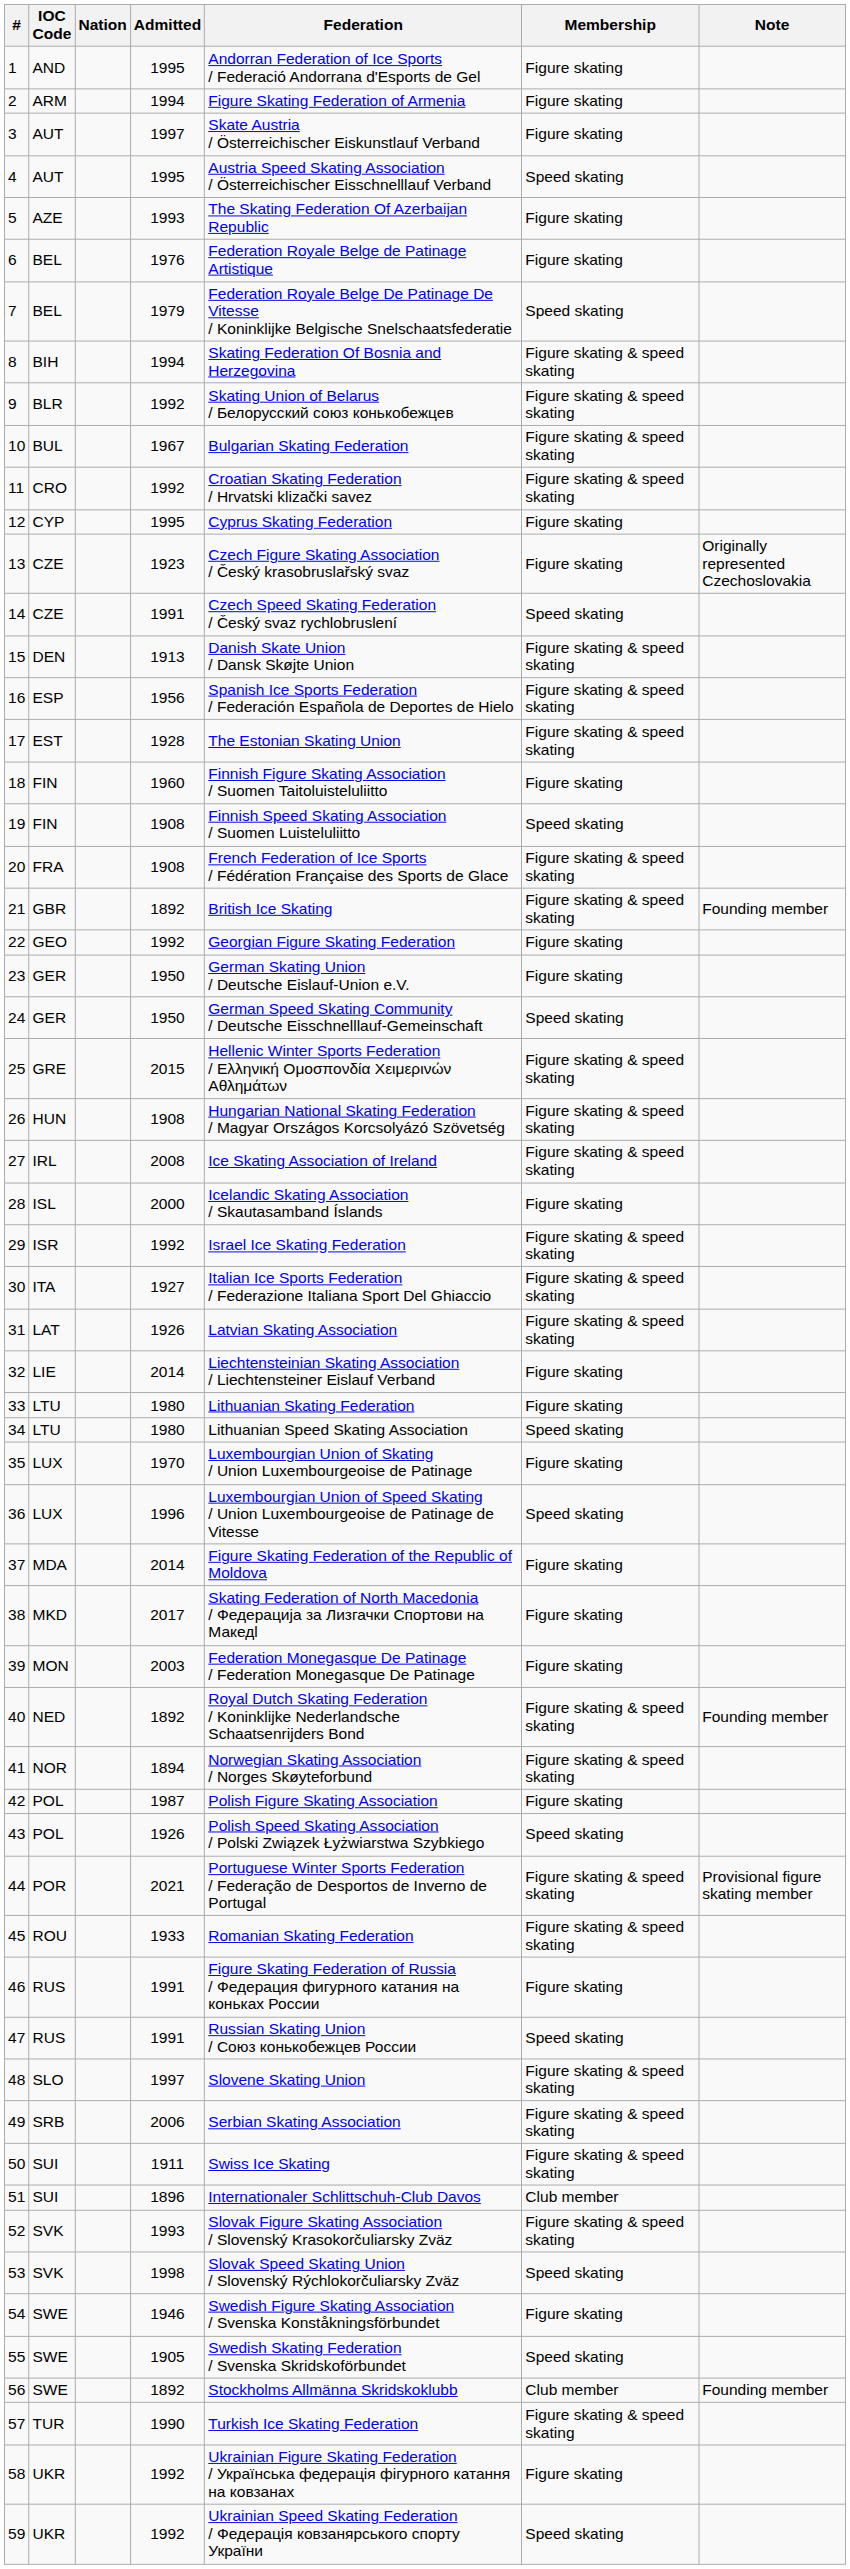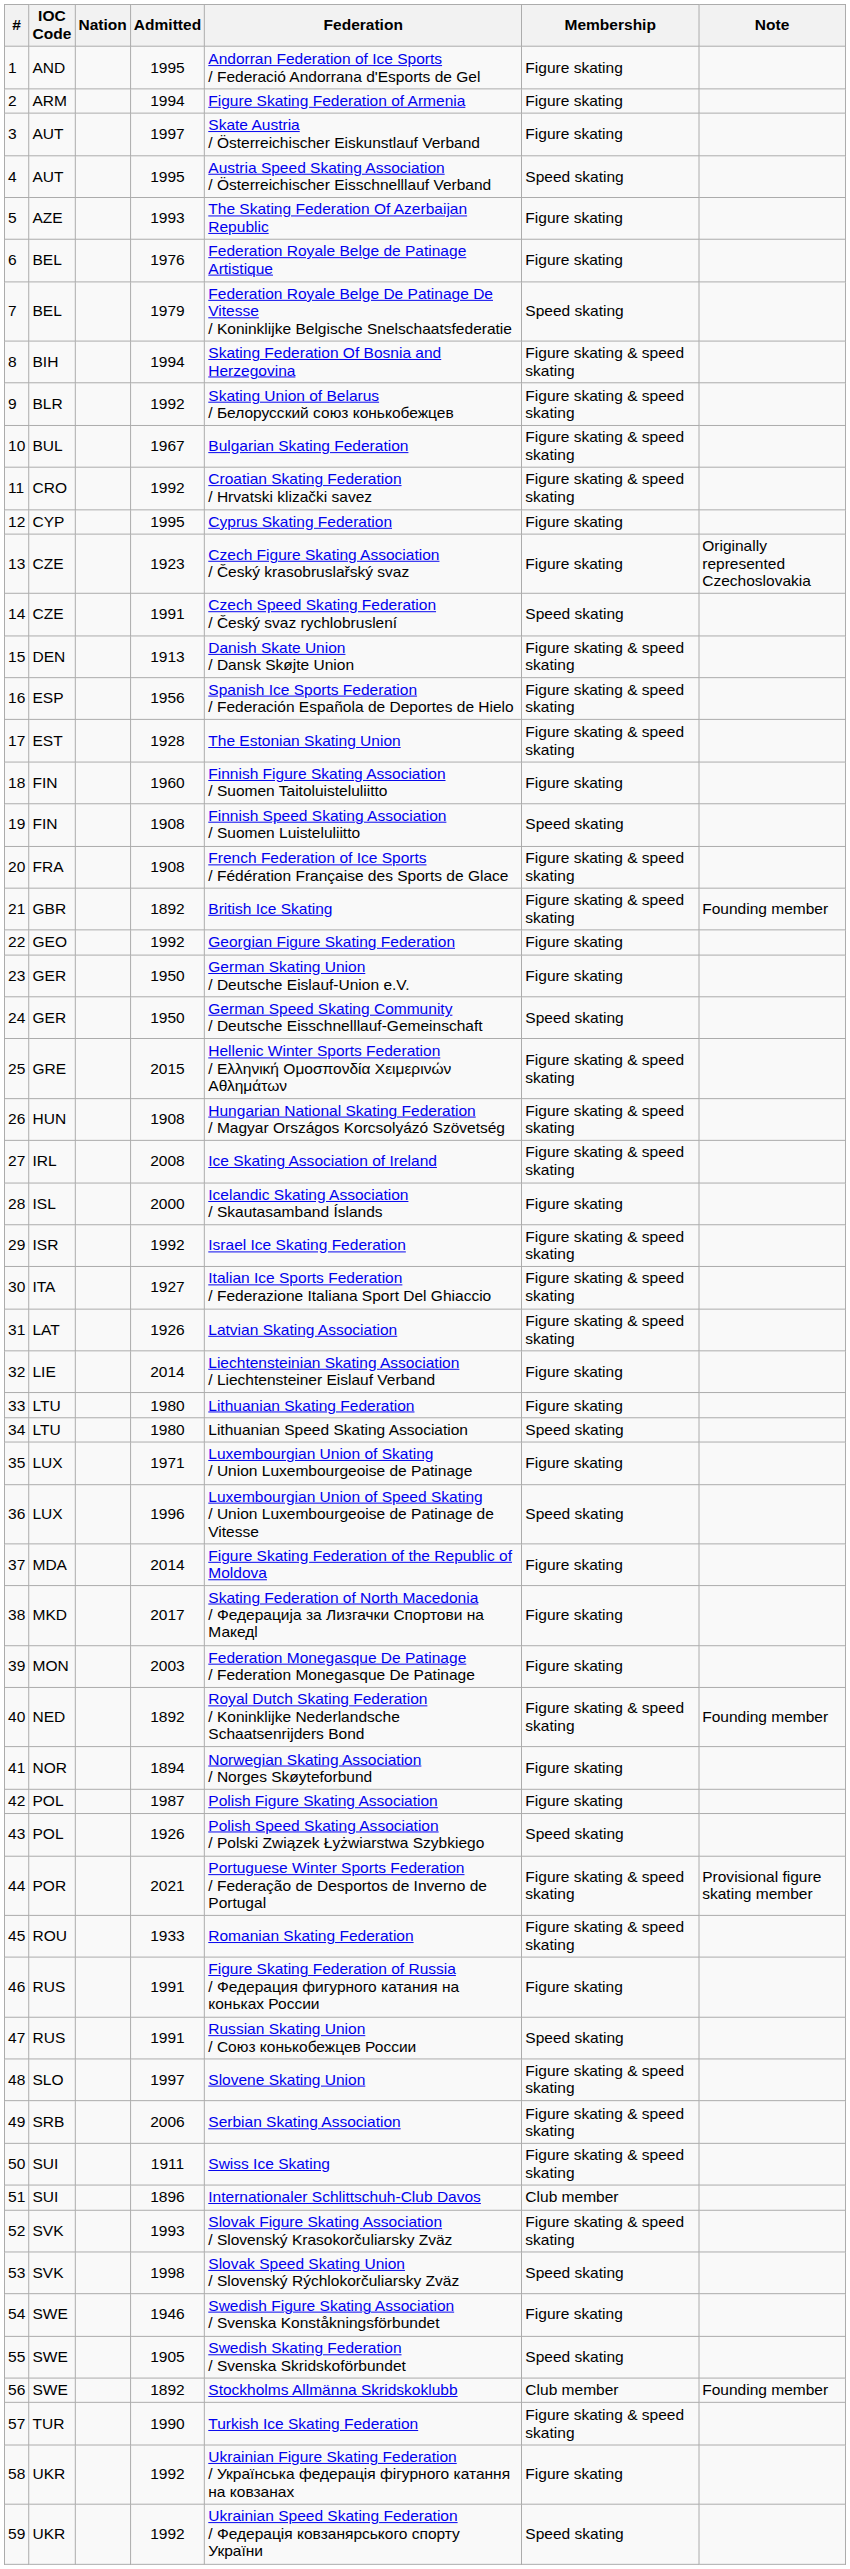35 | Admitted: 1970 -> 1971
41 | Membership: Figure skating & speed skating -> Figure skating
